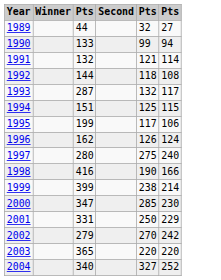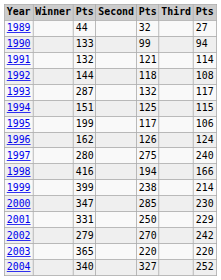+ column: Third
1998 | column 5: 190 -> 194
